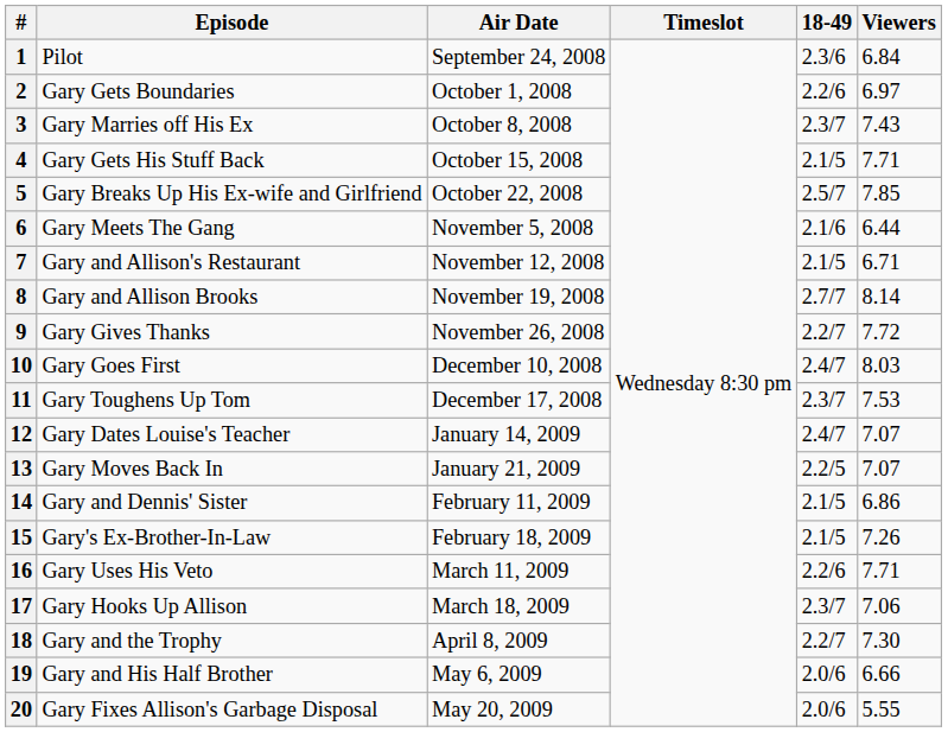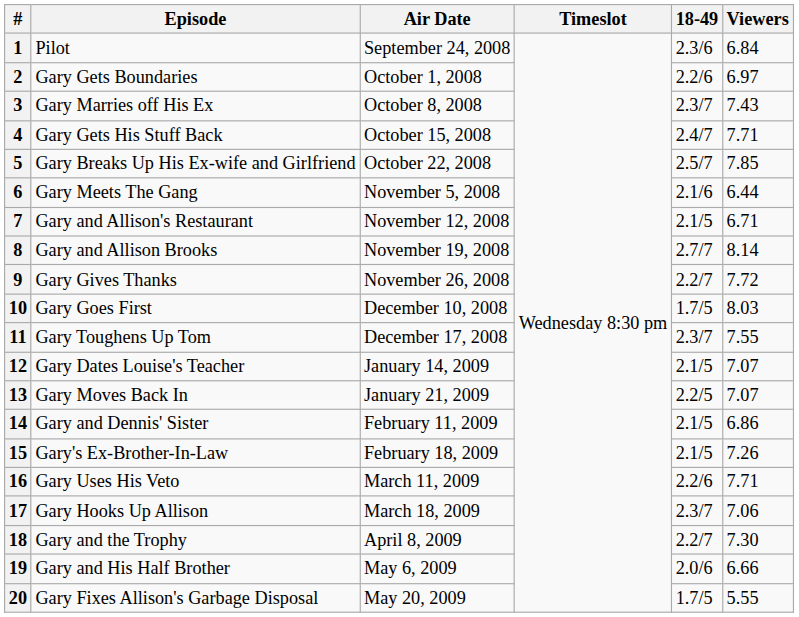4 | 18-49: 2.1/5 -> 2.4/7
10 | 18-49: 2.4/7 -> 1.7/5
11 | Viewers: 7.53 -> 7.55
12 | 18-49: 2.4/7 -> 2.1/5
20 | 18-49: 2.0/6 -> 1.7/5
